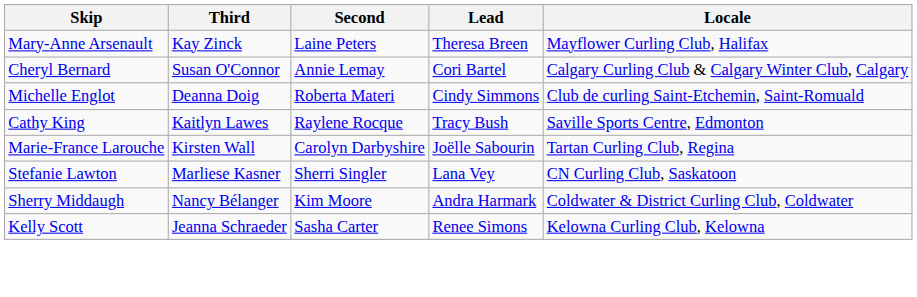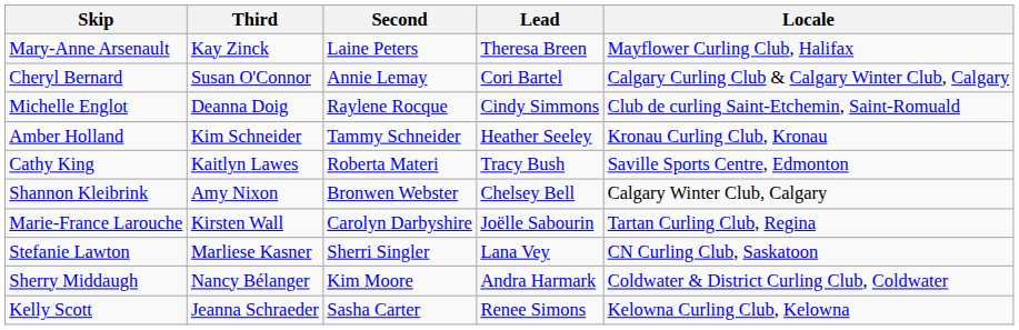Michelle Englot | Second: Roberta Materi -> Raylene Rocque
+ row: Amber Holland | Kim Schneider | Tammy Schneider | Heather Seeley | Kronau Curling Club, Kronau
Cathy King | Second: Raylene Rocque -> Roberta Materi
+ row: Shannon Kleibrink | Amy Nixon | Bronwen Webster | Chelsey Bell | Calgary Winter Club, Calgary
